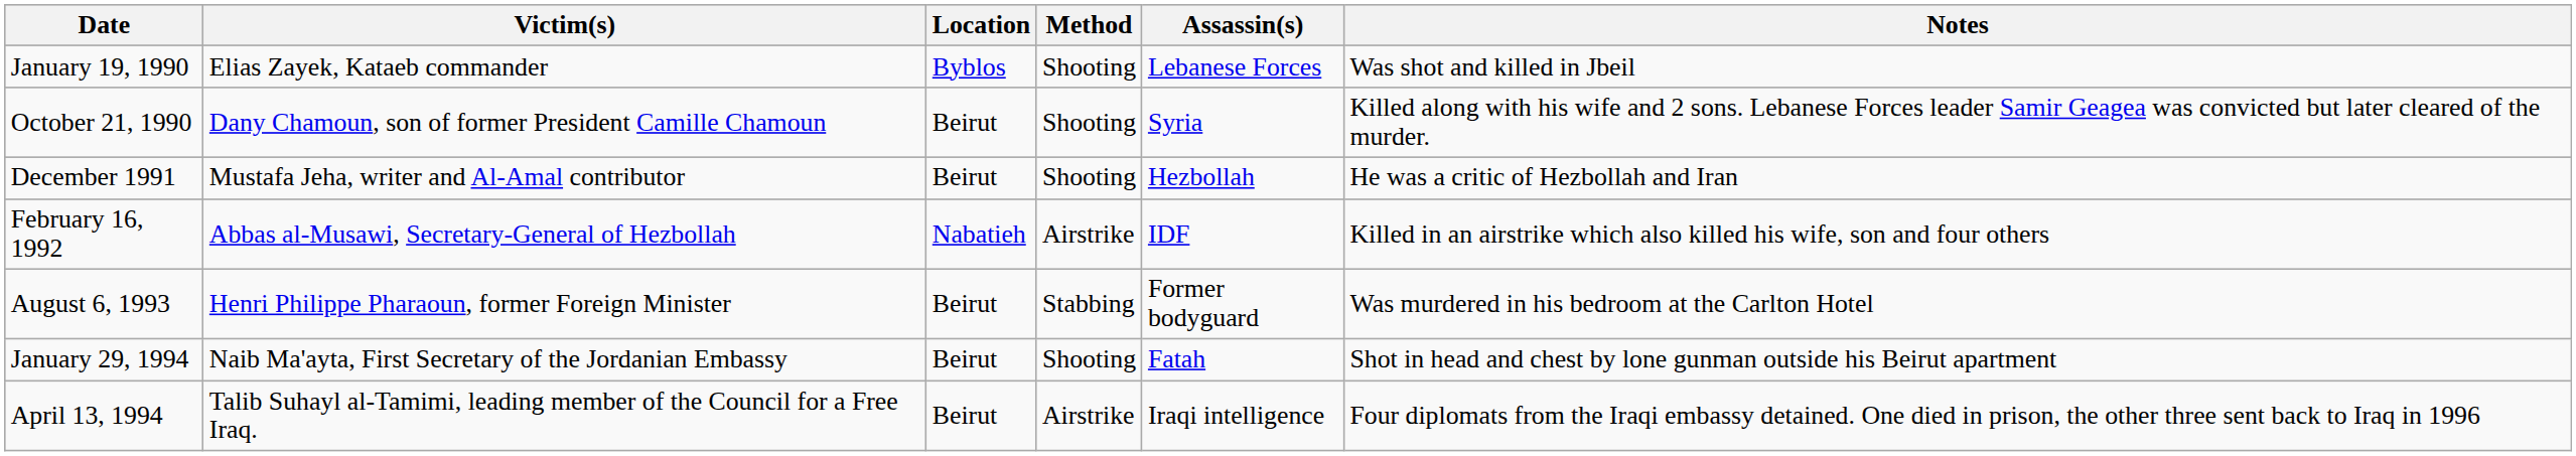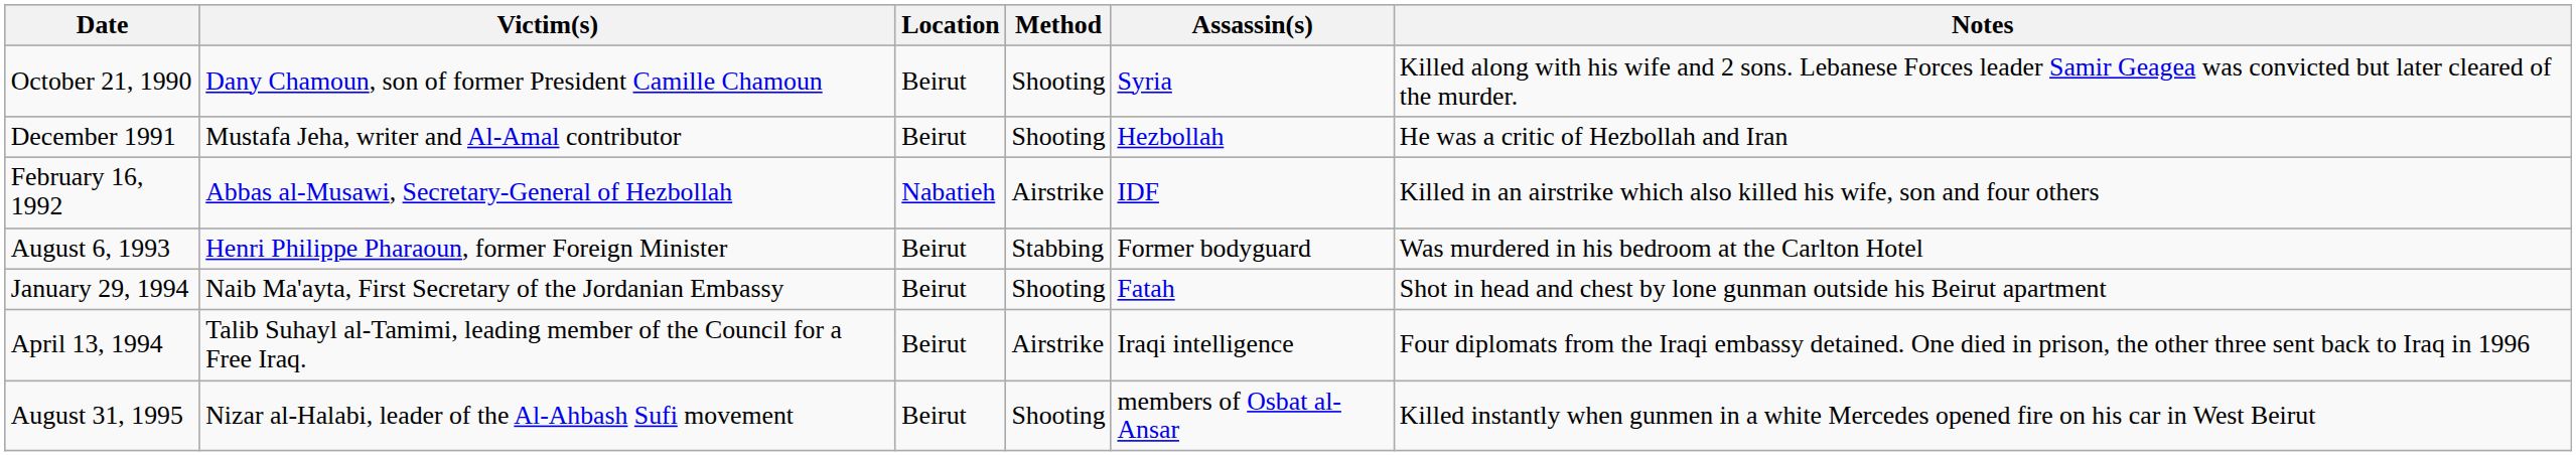- row: January 19, 1990 | Elias Zayek, Kataeb commander | Byblos | Shooting | Lebanese Forces | Was shot and killed in Jbeil
+ row: August 31, 1995 | Nizar al-Halabi, leader of the Al-Ahbash Sufi movement | Beirut | Shooting | members of Osbat al-Ansar | Killed instantly when gunmen in a white Mercedes opened fire on his car in West Beirut
